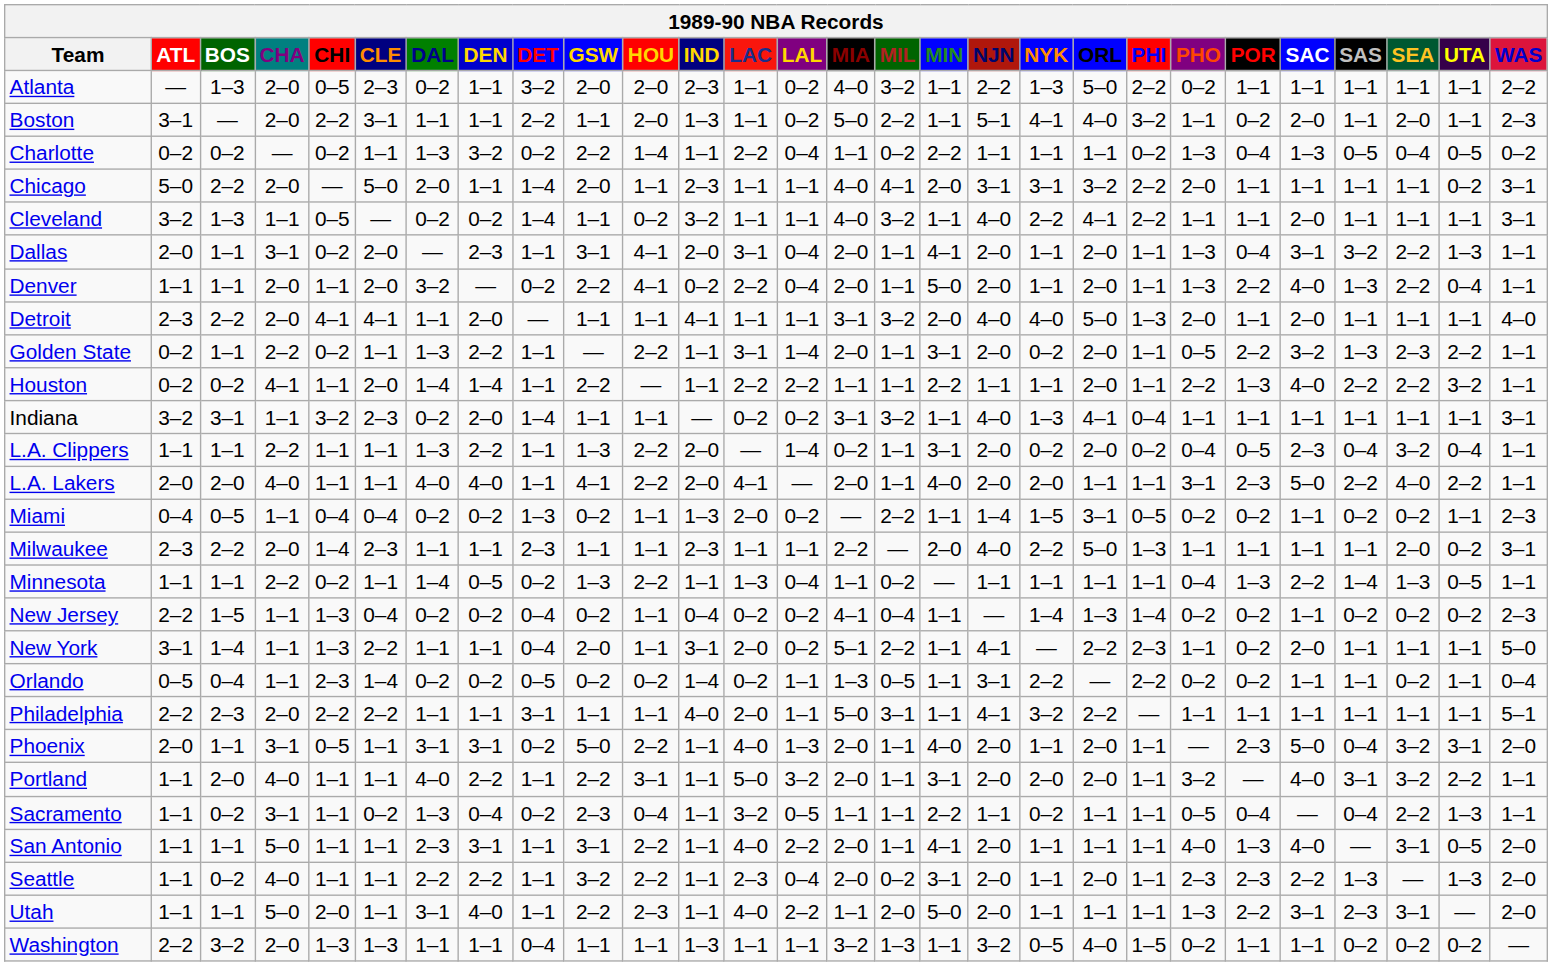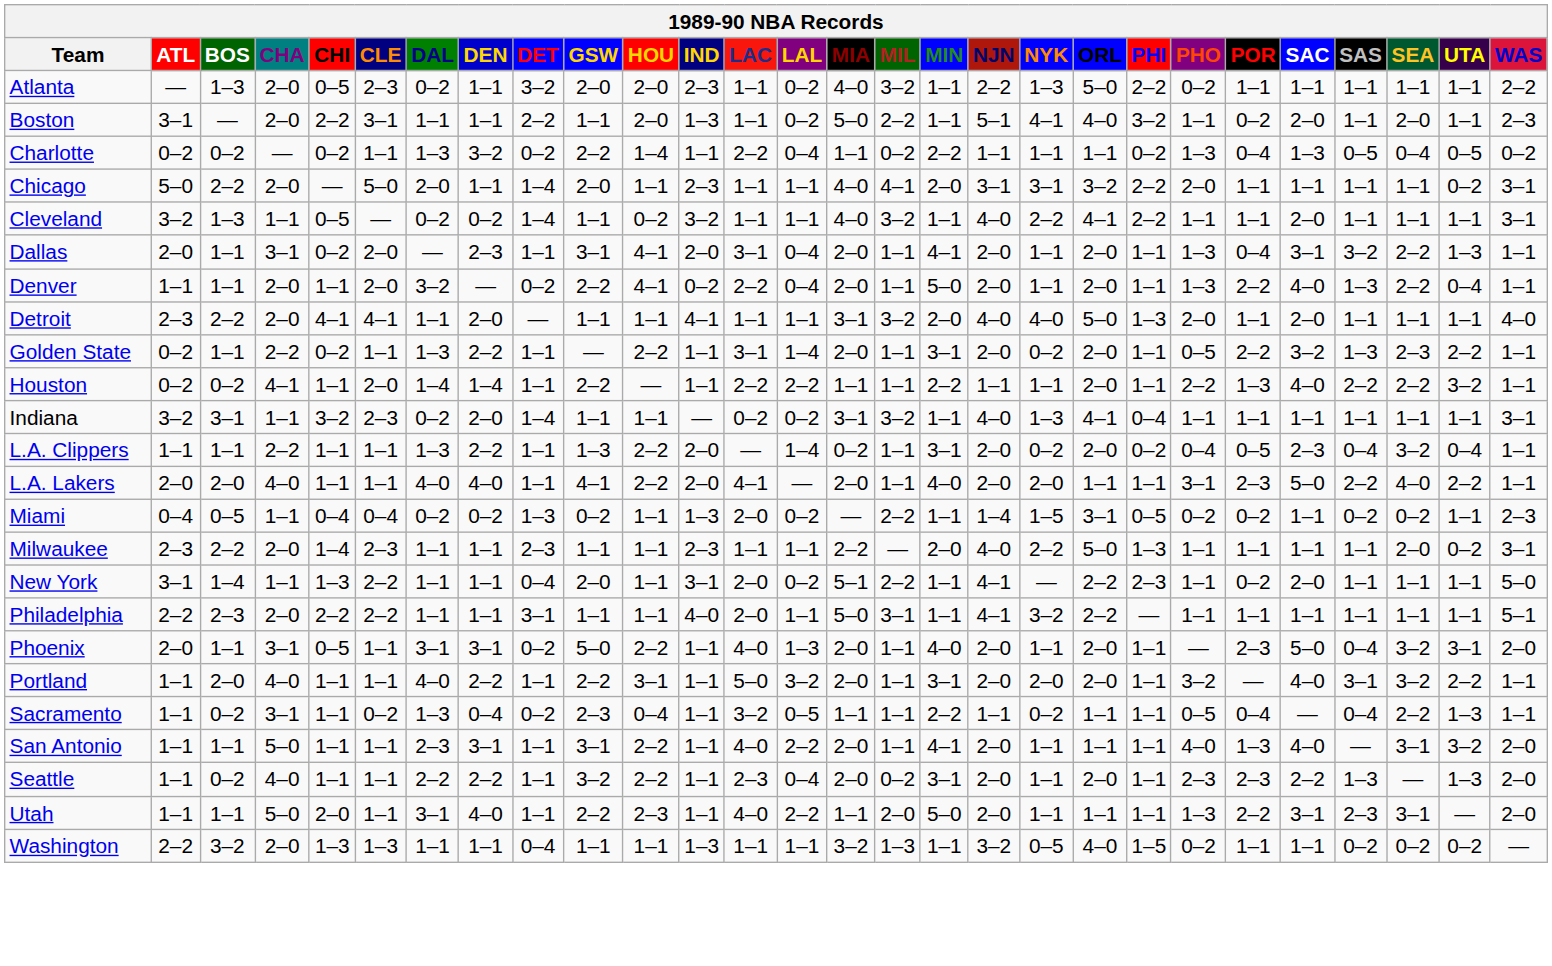- row: Minnesota | 1–1 | 1–1 | 2–2 | 0–2 | 1–1 | 1–4 | 0–5 | 0–2 | 1–3 | 2–2 | 1–1 | 1–3 | 0–4 | 1–1 | 0–2 | — | 1–1 | 1–1 | 1–1 | 1–1 | 0–4 | 1–3 | 2–2 | 1–4 | 1–3 | 0–5 | 1–1
- row: New Jersey | 2–2 | 1–5 | 1–1 | 1–3 | 0–4 | 0–2 | 0–2 | 0–4 | 0–2 | 1–1 | 0–4 | 0–2 | 0–2 | 4–1 | 0–4 | 1–1 | — | 1–4 | 1–3 | 1–4 | 0–2 | 0–2 | 1–1 | 0–2 | 0–2 | 0–2 | 2–3
- row: Orlando | 0–5 | 0–4 | 1–1 | 2–3 | 1–4 | 0–2 | 0–2 | 0–5 | 0–2 | 0–2 | 1–4 | 0–2 | 1–1 | 1–3 | 0–5 | 1–1 | 3–1 | 2–2 | — | 2–2 | 0–2 | 0–2 | 1–1 | 1–1 | 0–2 | 1–1 | 0–4
San Antonio | UTA: 0–5 -> 3–2
